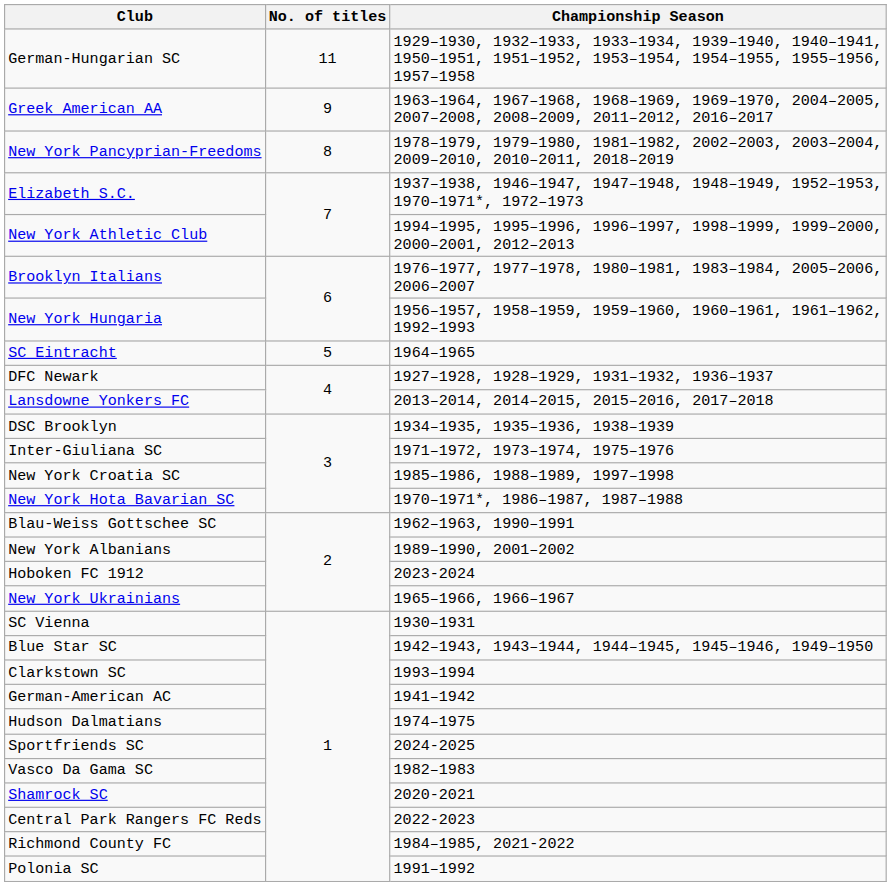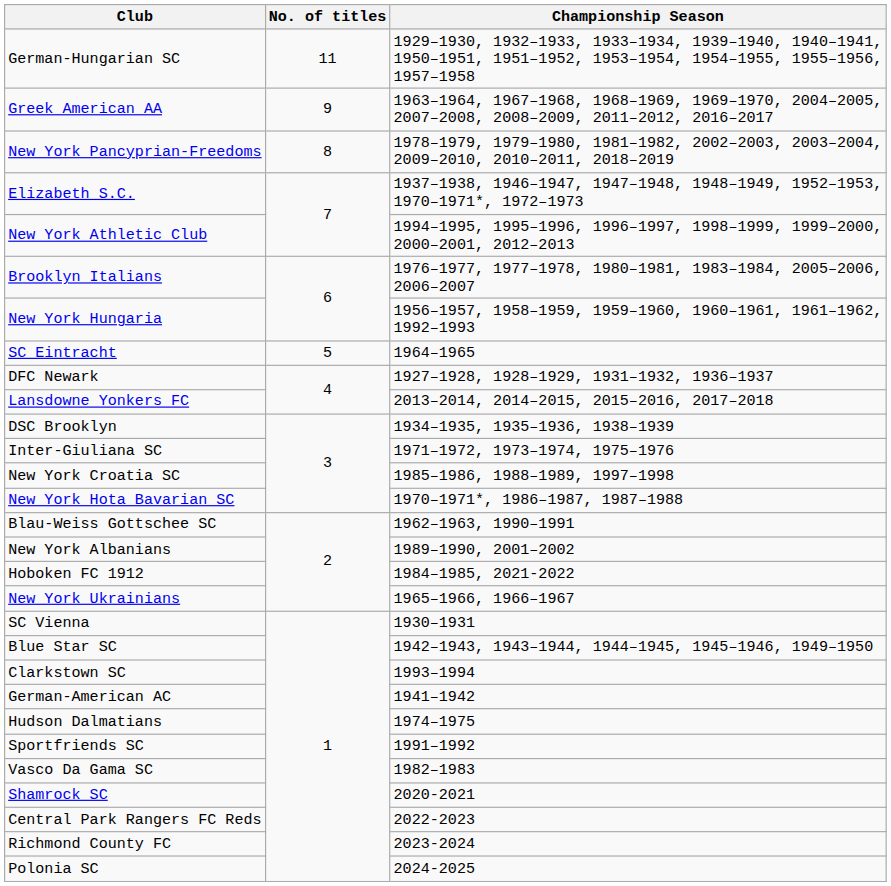Hoboken FC 1912 | Championship Season: 2023-2024 -> 1984–1985, 2021-2022
Sportfriends SC | Championship Season: 2024-2025 -> 1991–1992
Richmond County FC | Championship Season: 1984–1985, 2021-2022 -> 2023-2024
Polonia SC | Championship Season: 1991–1992 -> 2024-2025
